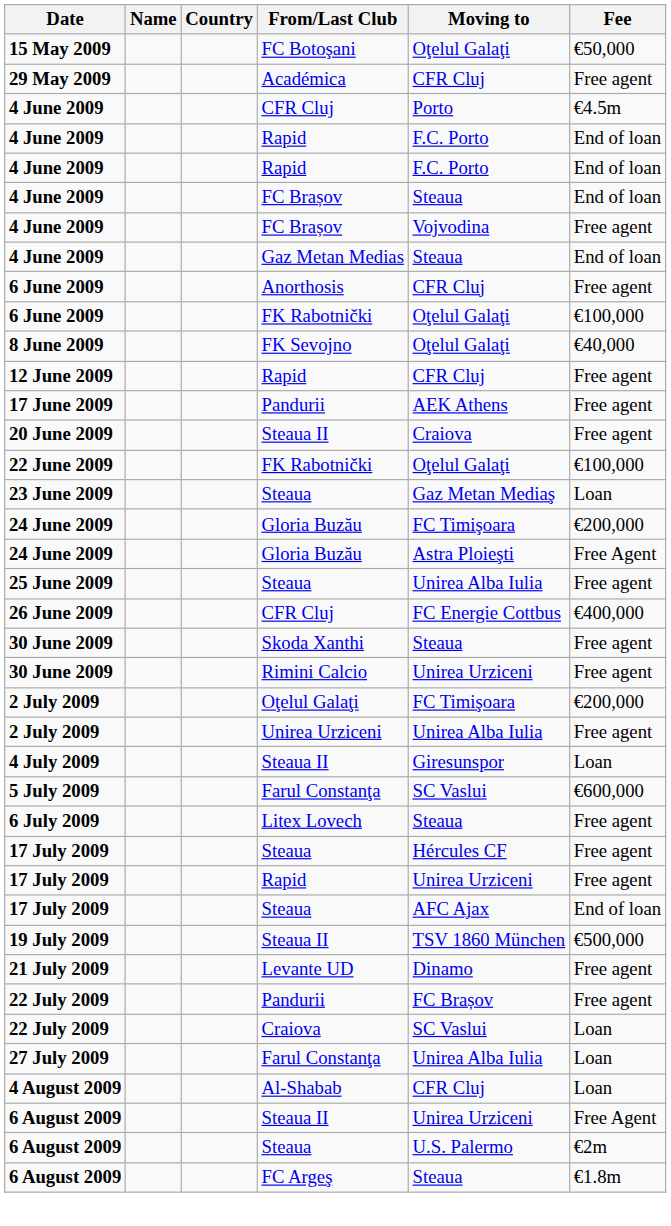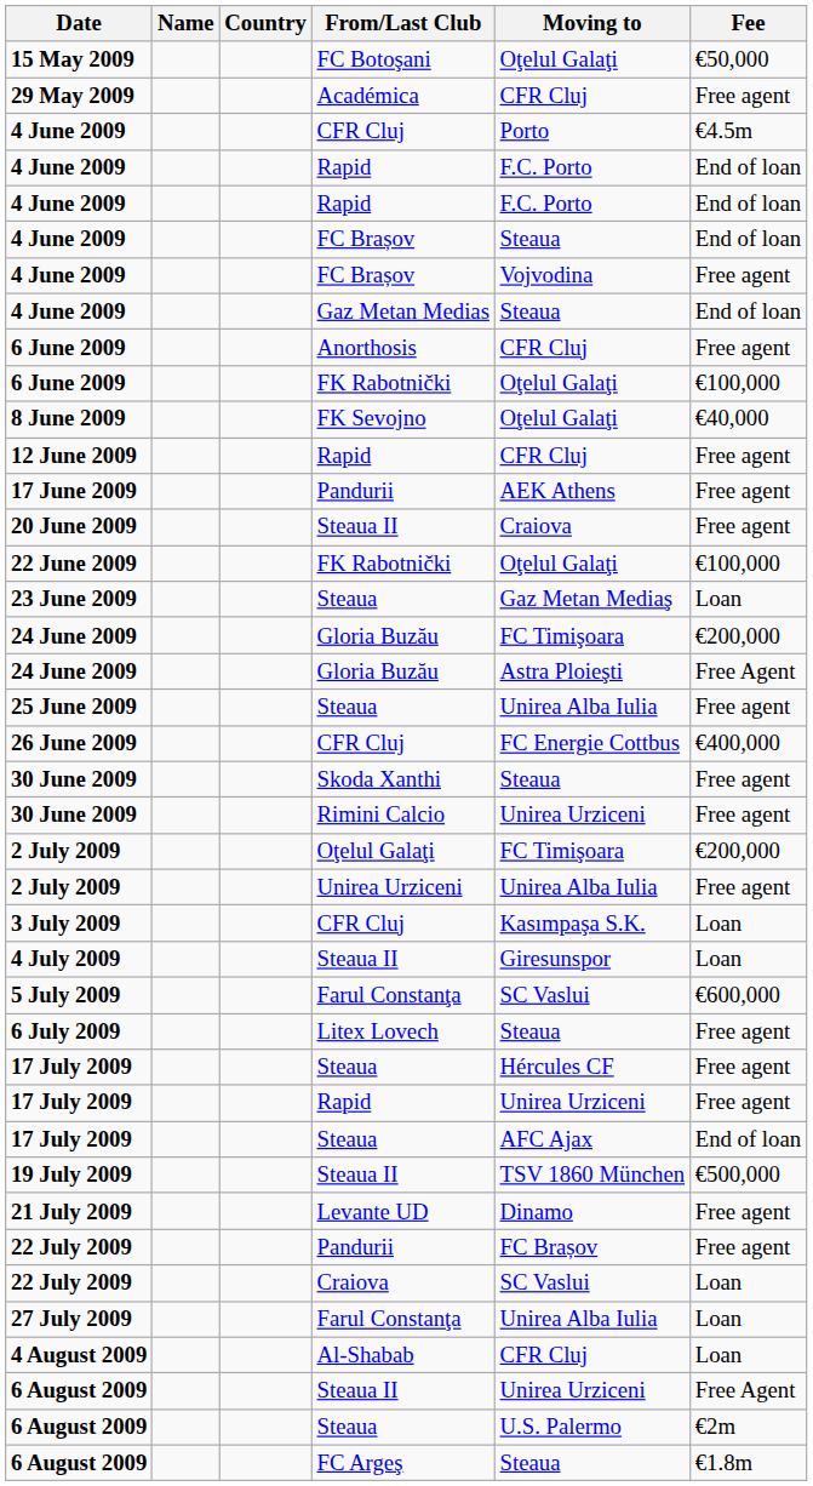+ row: 3 July 2009 | CFR Cluj | Kasımpaşa S.K. | Loan
